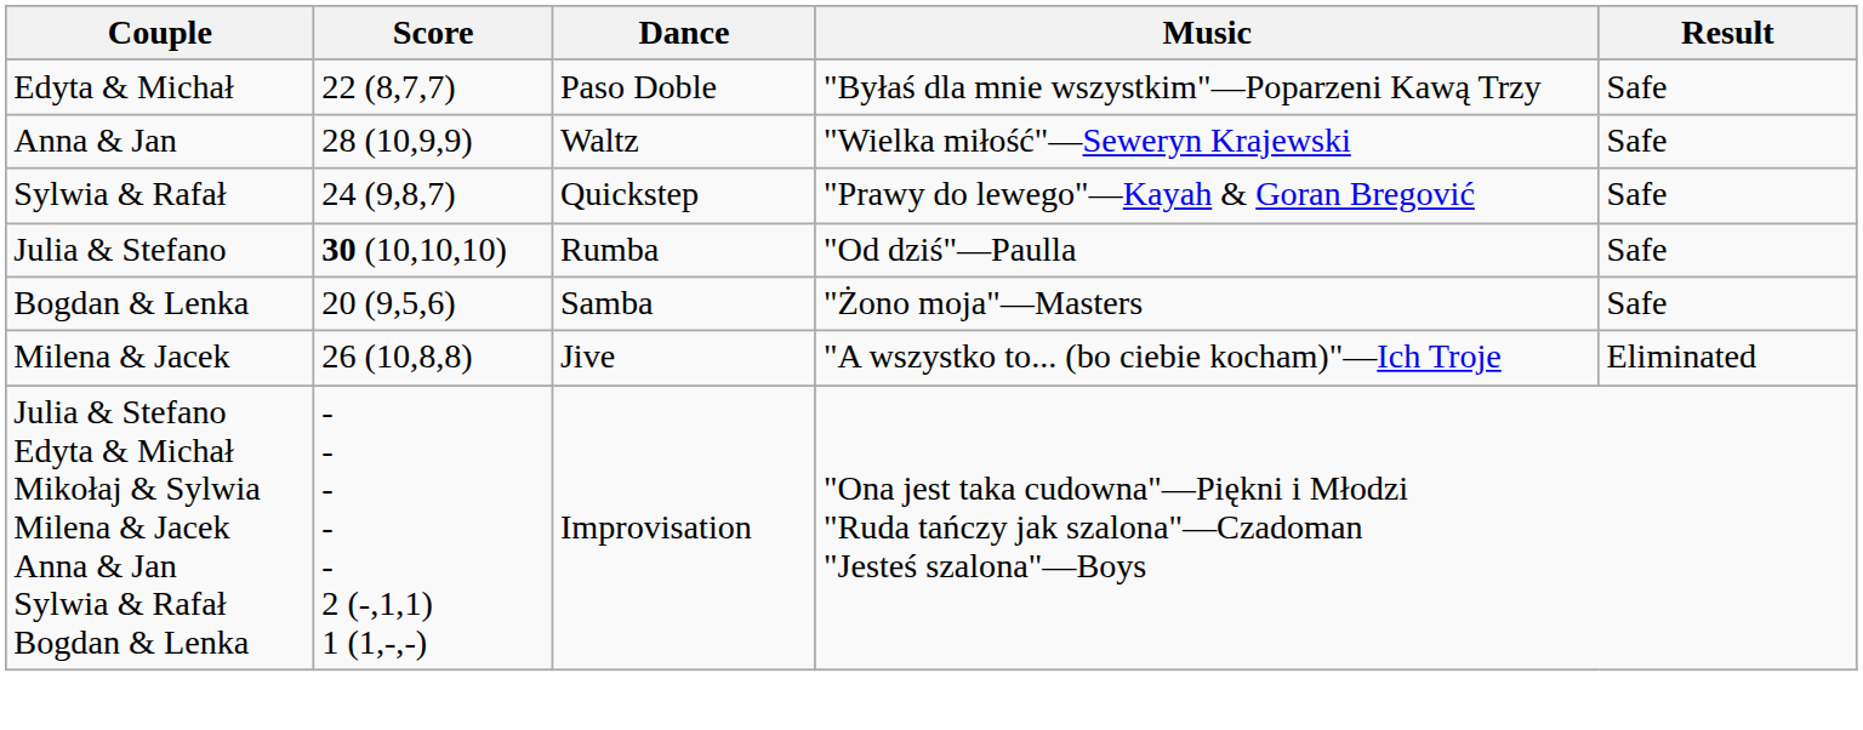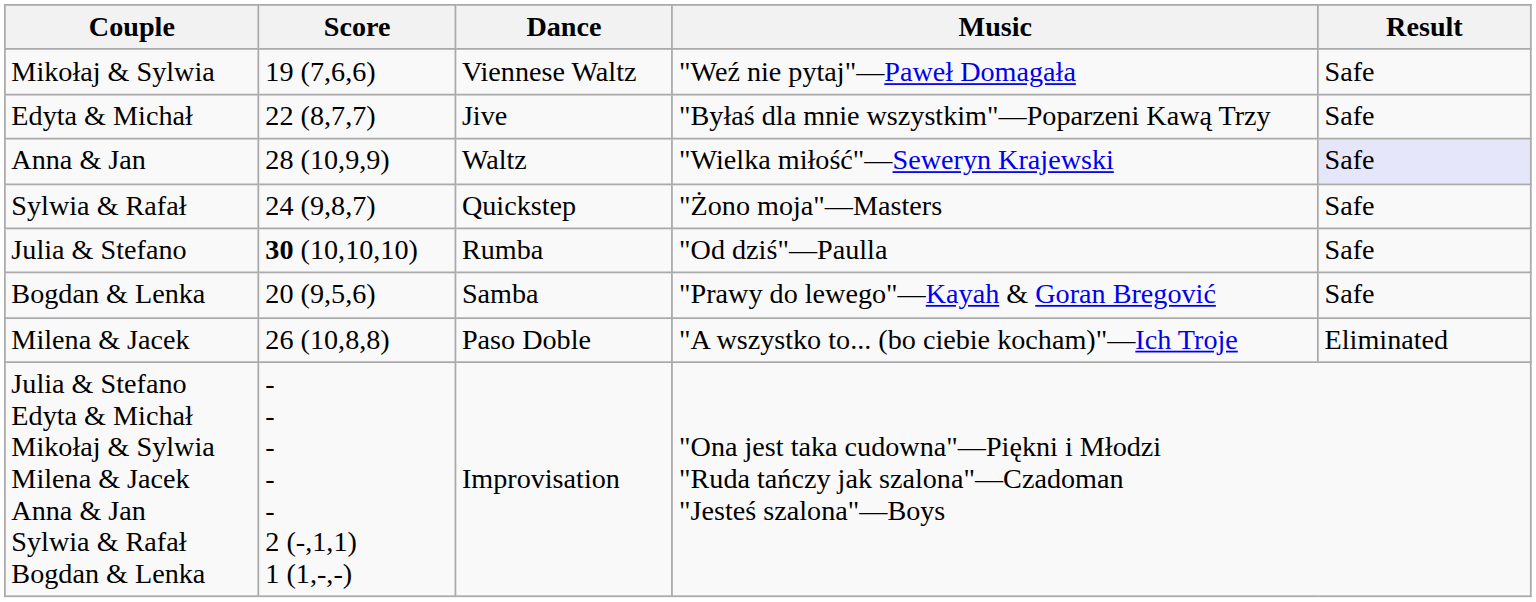+ row: Mikołaj & Sylwia | 19 (7,6,6) | Viennese Waltz | "Weź nie pytaj"—Paweł Domagała | Safe
Edyta & Michał | Dance: Paso Doble -> Jive
Anna & Jan | Result: no background -> lavender background
Sylwia & Rafał | Music: "Prawy do lewego"—Kayah & Goran Bregović -> "Żono moja"—Masters
Bogdan & Lenka | Music: "Żono moja"—Masters -> "Prawy do lewego"—Kayah & Goran Bregović
Milena & Jacek | Dance: Jive -> Paso Doble
